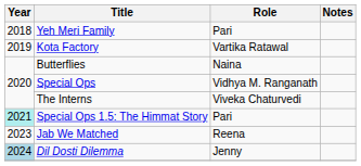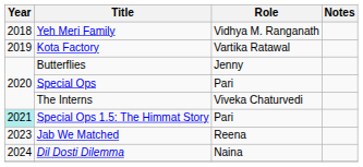Yeh Meri Family | Role: Pari -> Vidhya M. Ranganath
Butterflies | Role: Naina -> Jenny
Special Ops | Role: Vidhya M. Ranganath -> Pari
Dil Dosti Dilemma | Year: lightblue background -> no background
Dil Dosti Dilemma | Role: Jenny -> Naina
